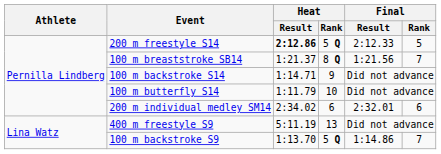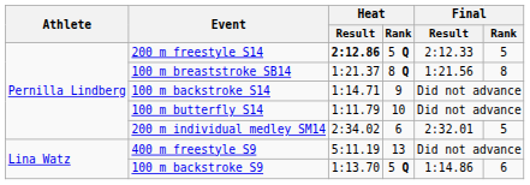100 m breaststroke SB14 | Final / Rank: 7 -> 8
200 m individual medley SM14 | Final / Rank: 6 -> 5
100 m backstroke S9 | Final / Rank: 7 -> 6
